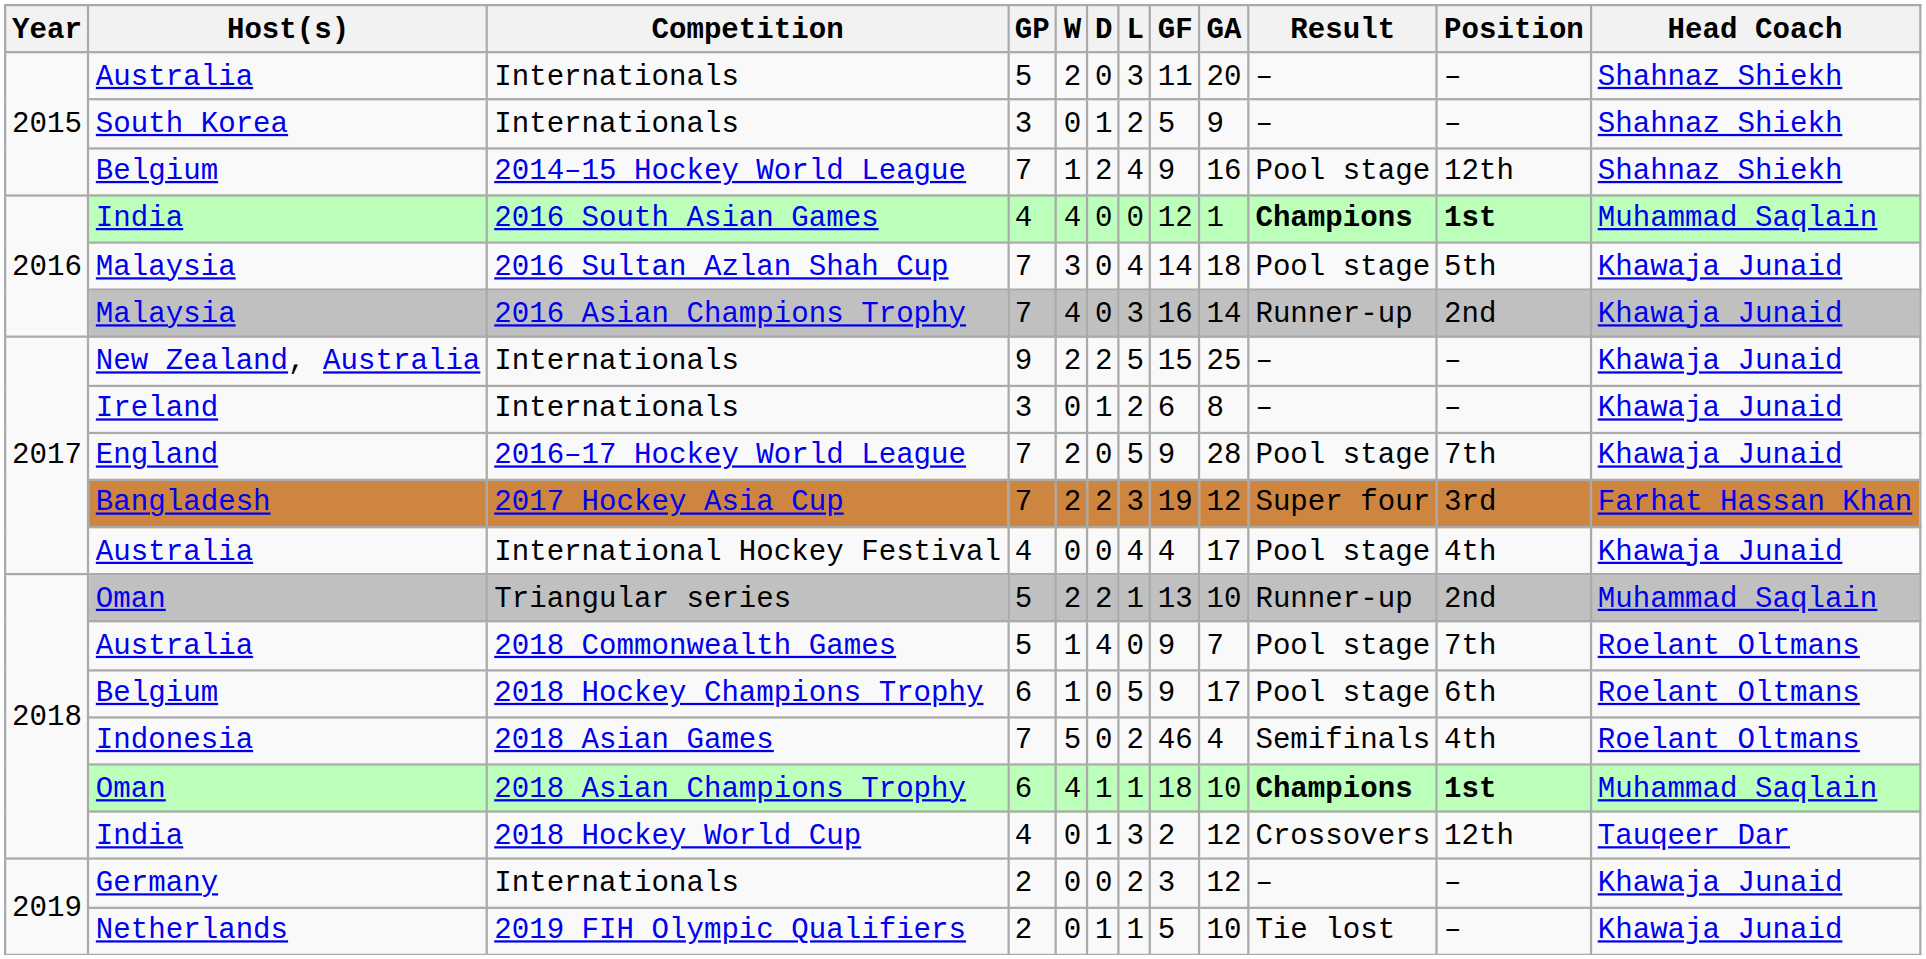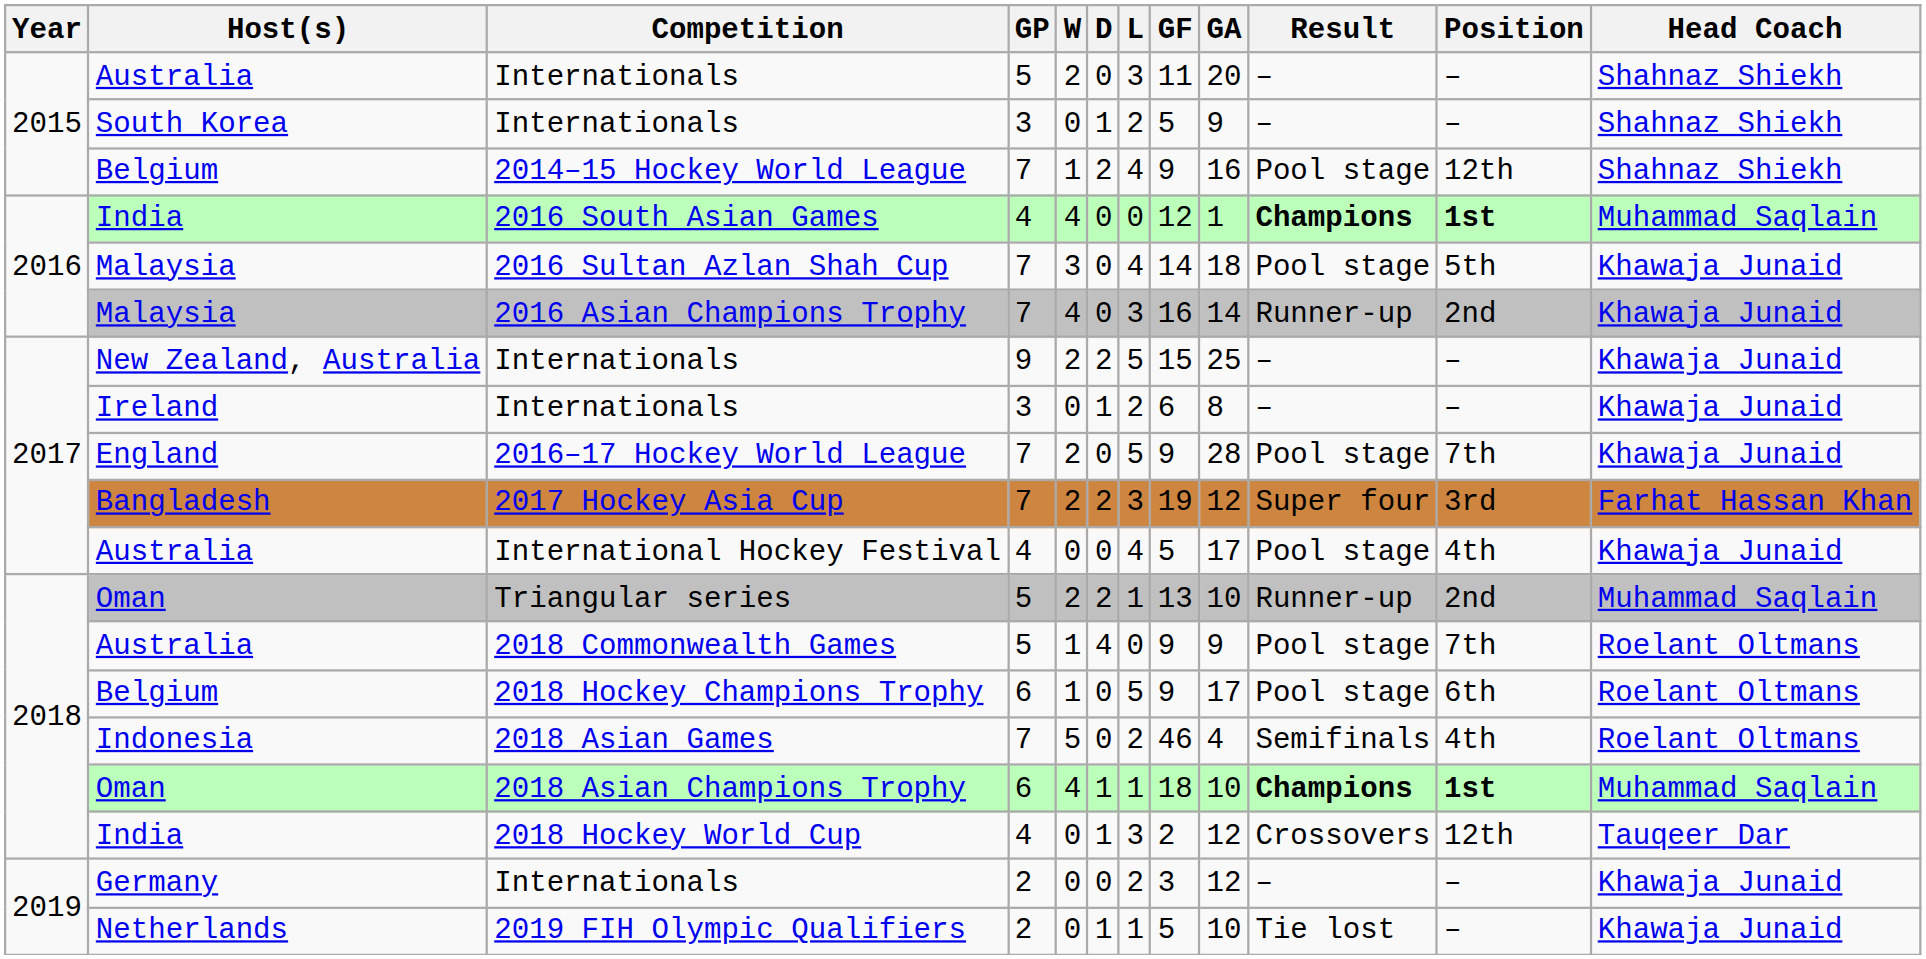International Hockey Festival | GF: 4 -> 5
2018 Commonwealth Games | GA: 7 -> 9
